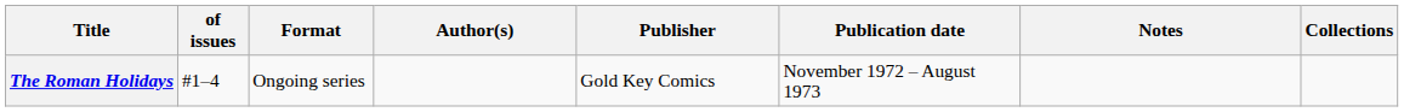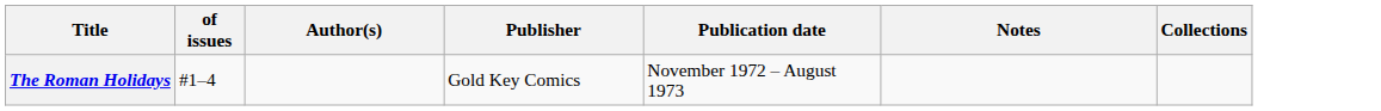- column: Format | Ongoing series
